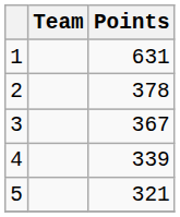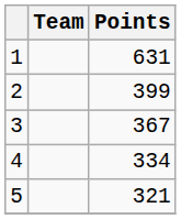2 | Points: 378 -> 399
4 | Points: 339 -> 334
